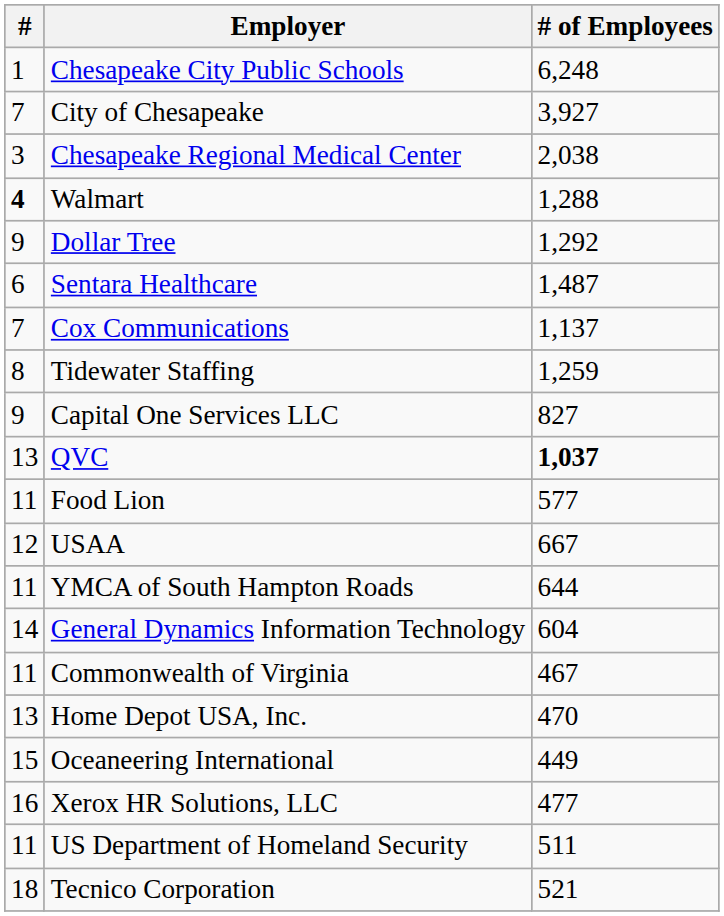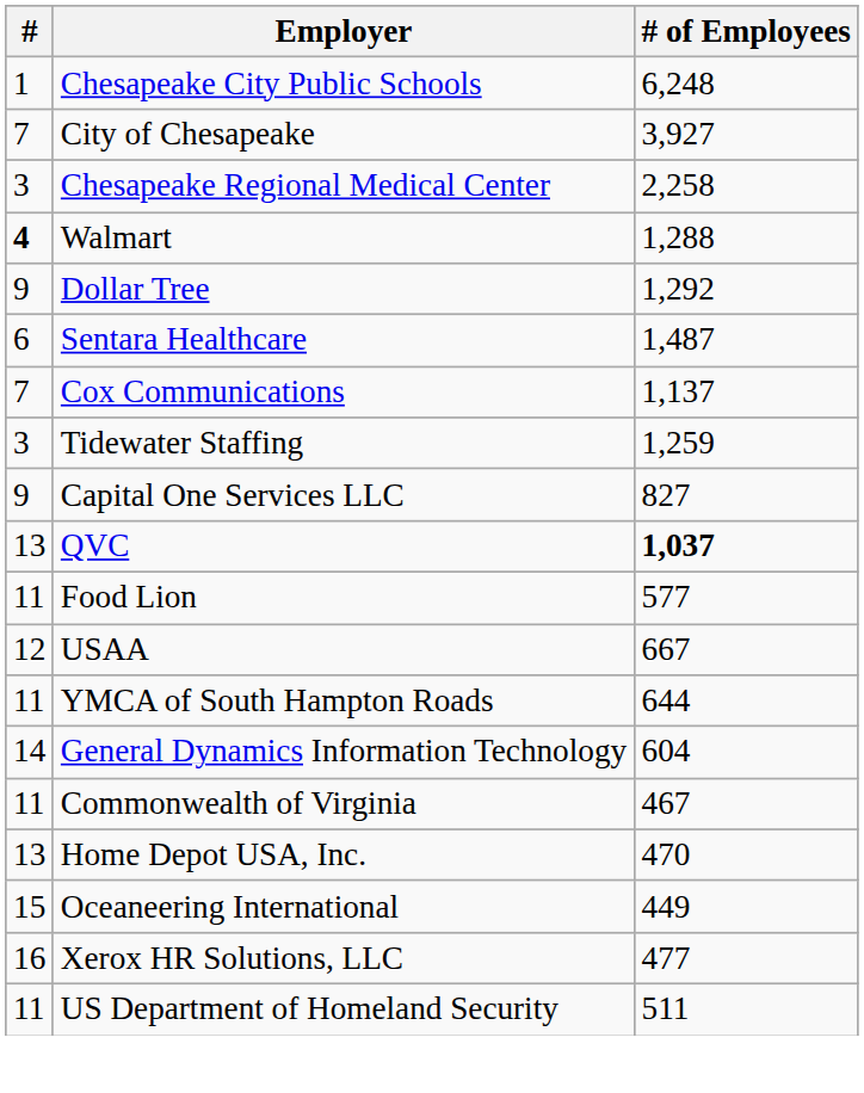Chesapeake Regional Medical Center | # of Employees: 2,038 -> 2,258
Tidewater Staffing | #: 8 -> 3
- row: 18 | Tecnico Corporation | 521
